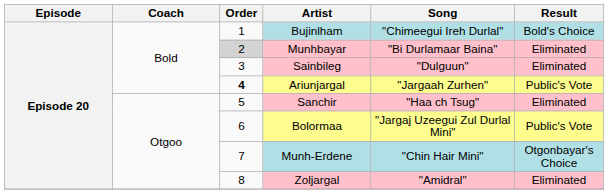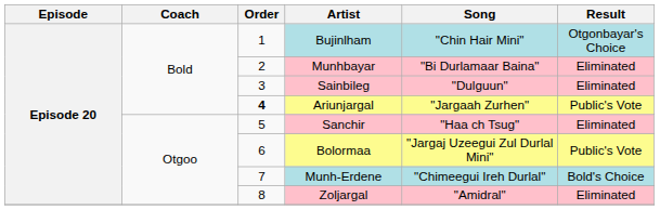Bujinlham | Song: "Chimeegui Ireh Durlal" -> "Chin Hair Mini"
Bujinlham | Result: Bold's Choice -> Otgonbayar's Choice
Munhbayar | Order: lightgrey background -> no background
Munh-Erdene | Song: "Chin Hair Mini" -> "Chimeegui Ireh Durlal"
Munh-Erdene | Result: Otgonbayar's Choice -> Bold's Choice
